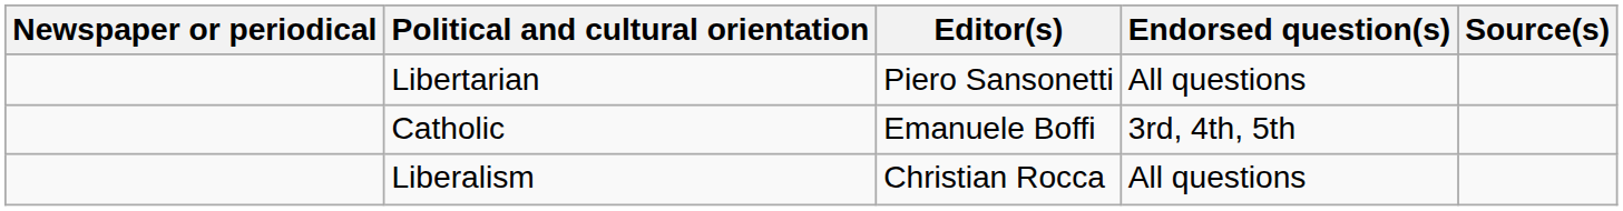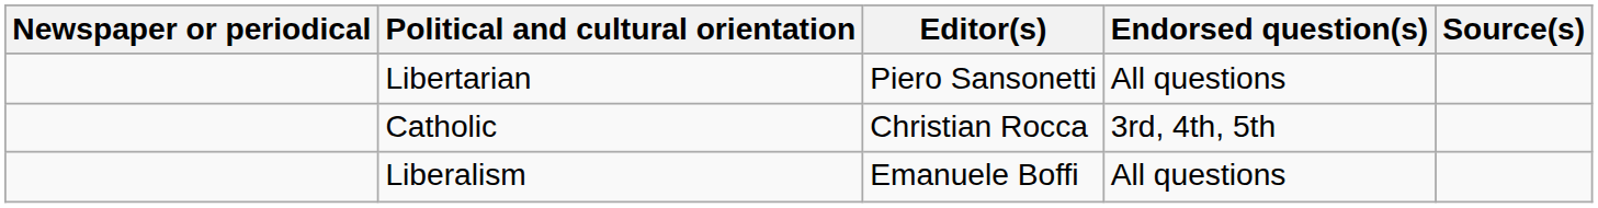Catholic | Editor(s): Emanuele Boffi -> Christian Rocca
Liberalism | Editor(s): Christian Rocca -> Emanuele Boffi
